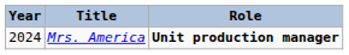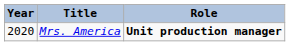Mrs. America | Year: 2024 -> 2020
